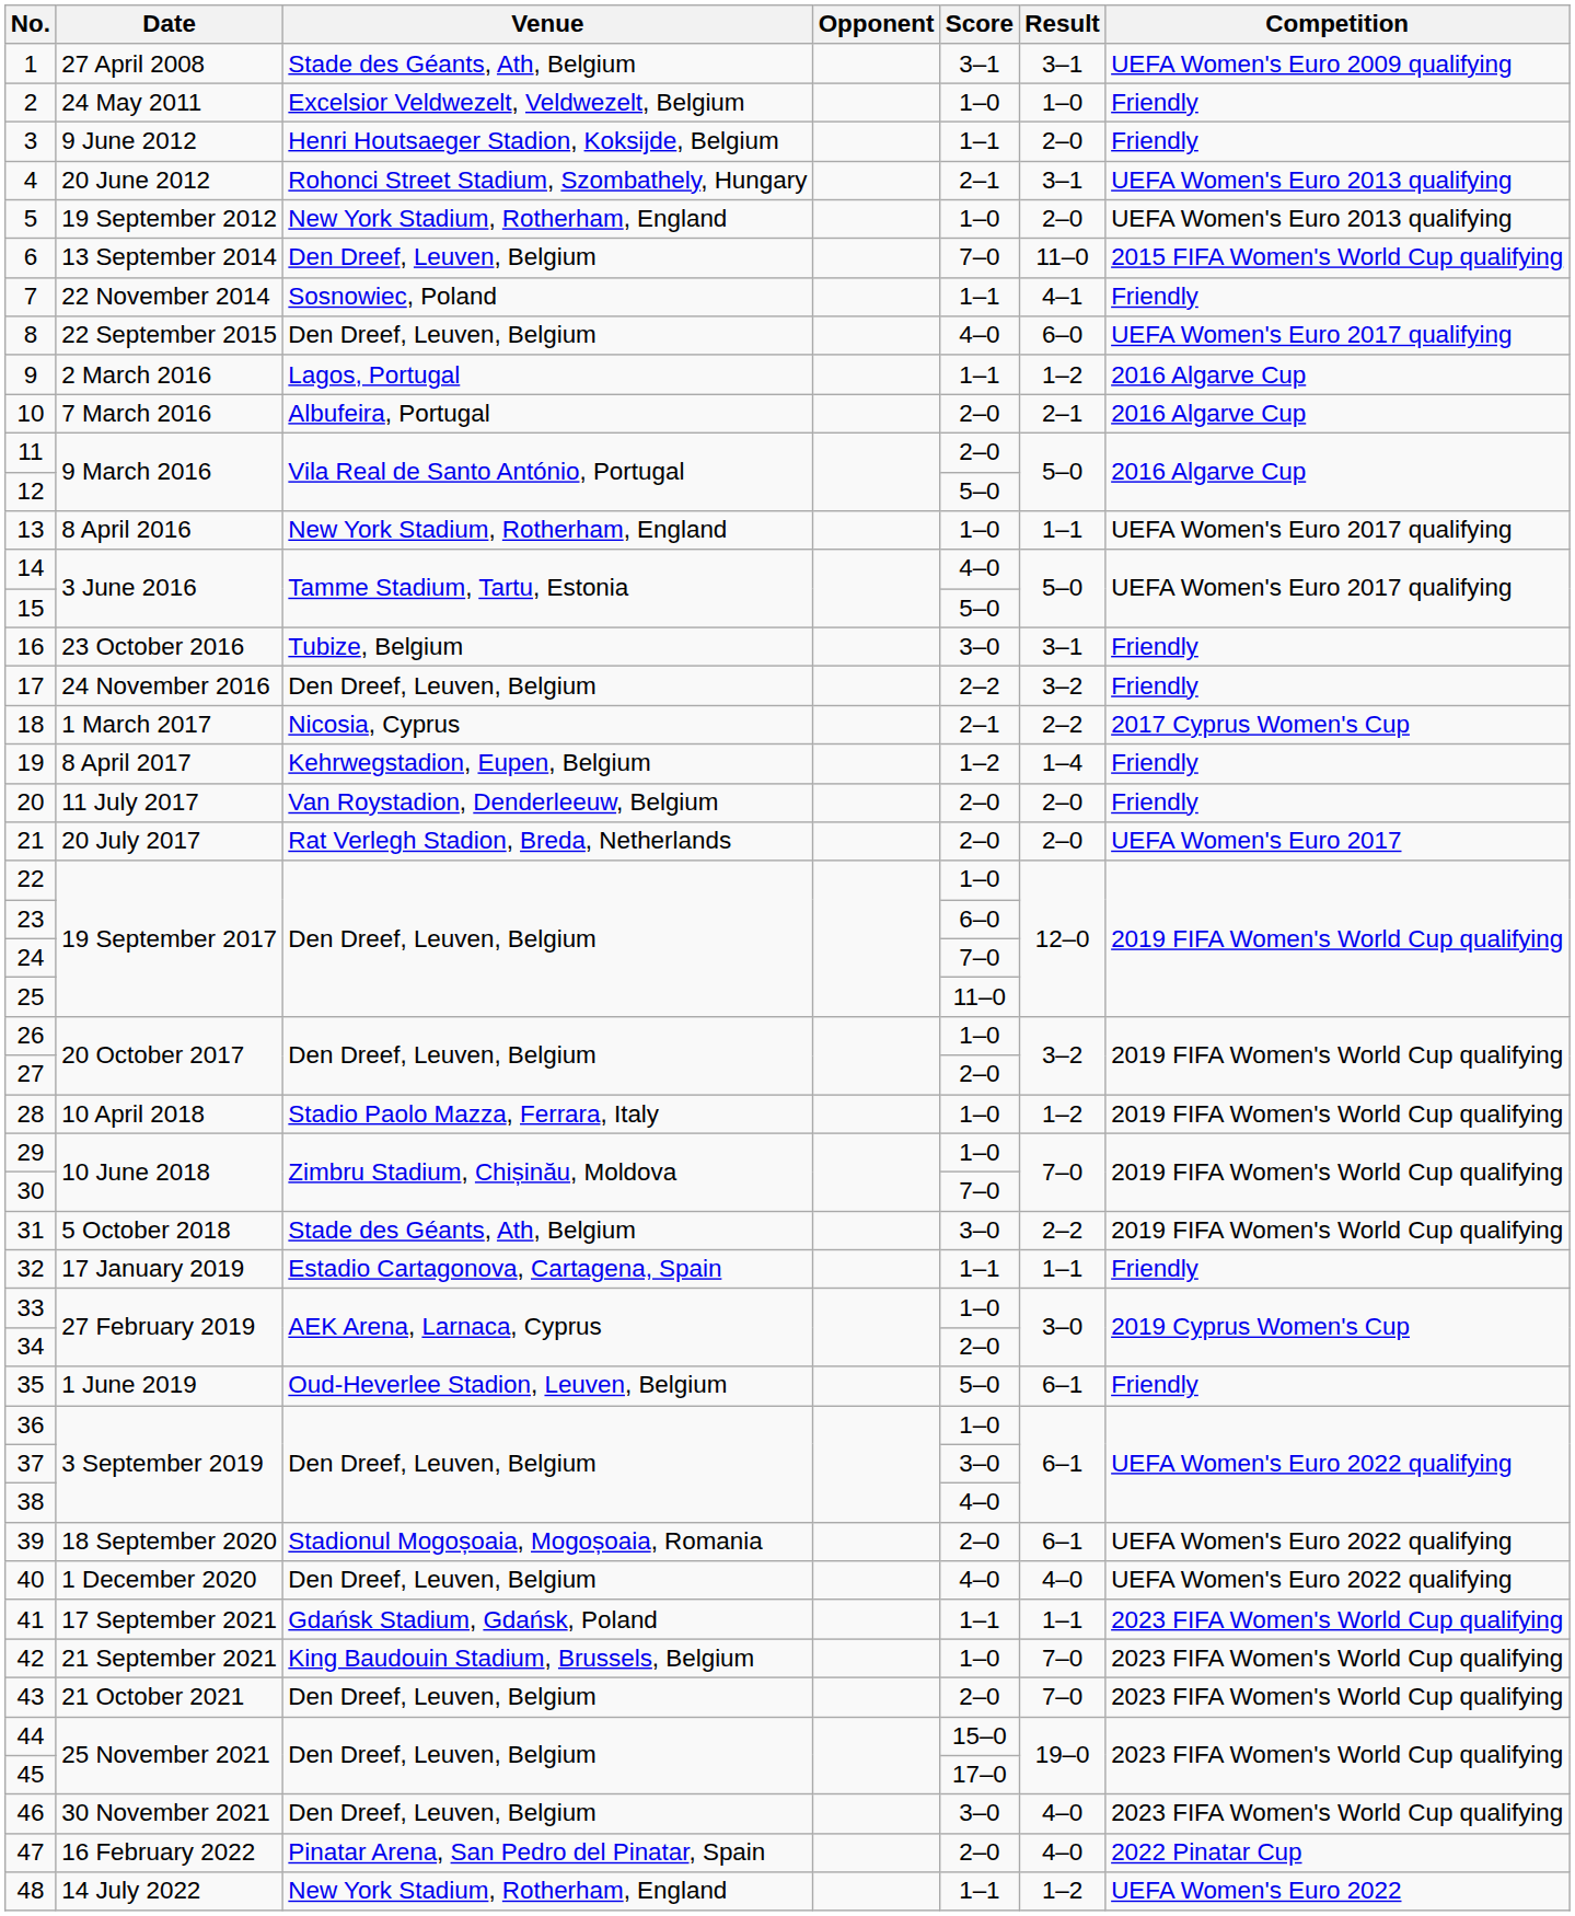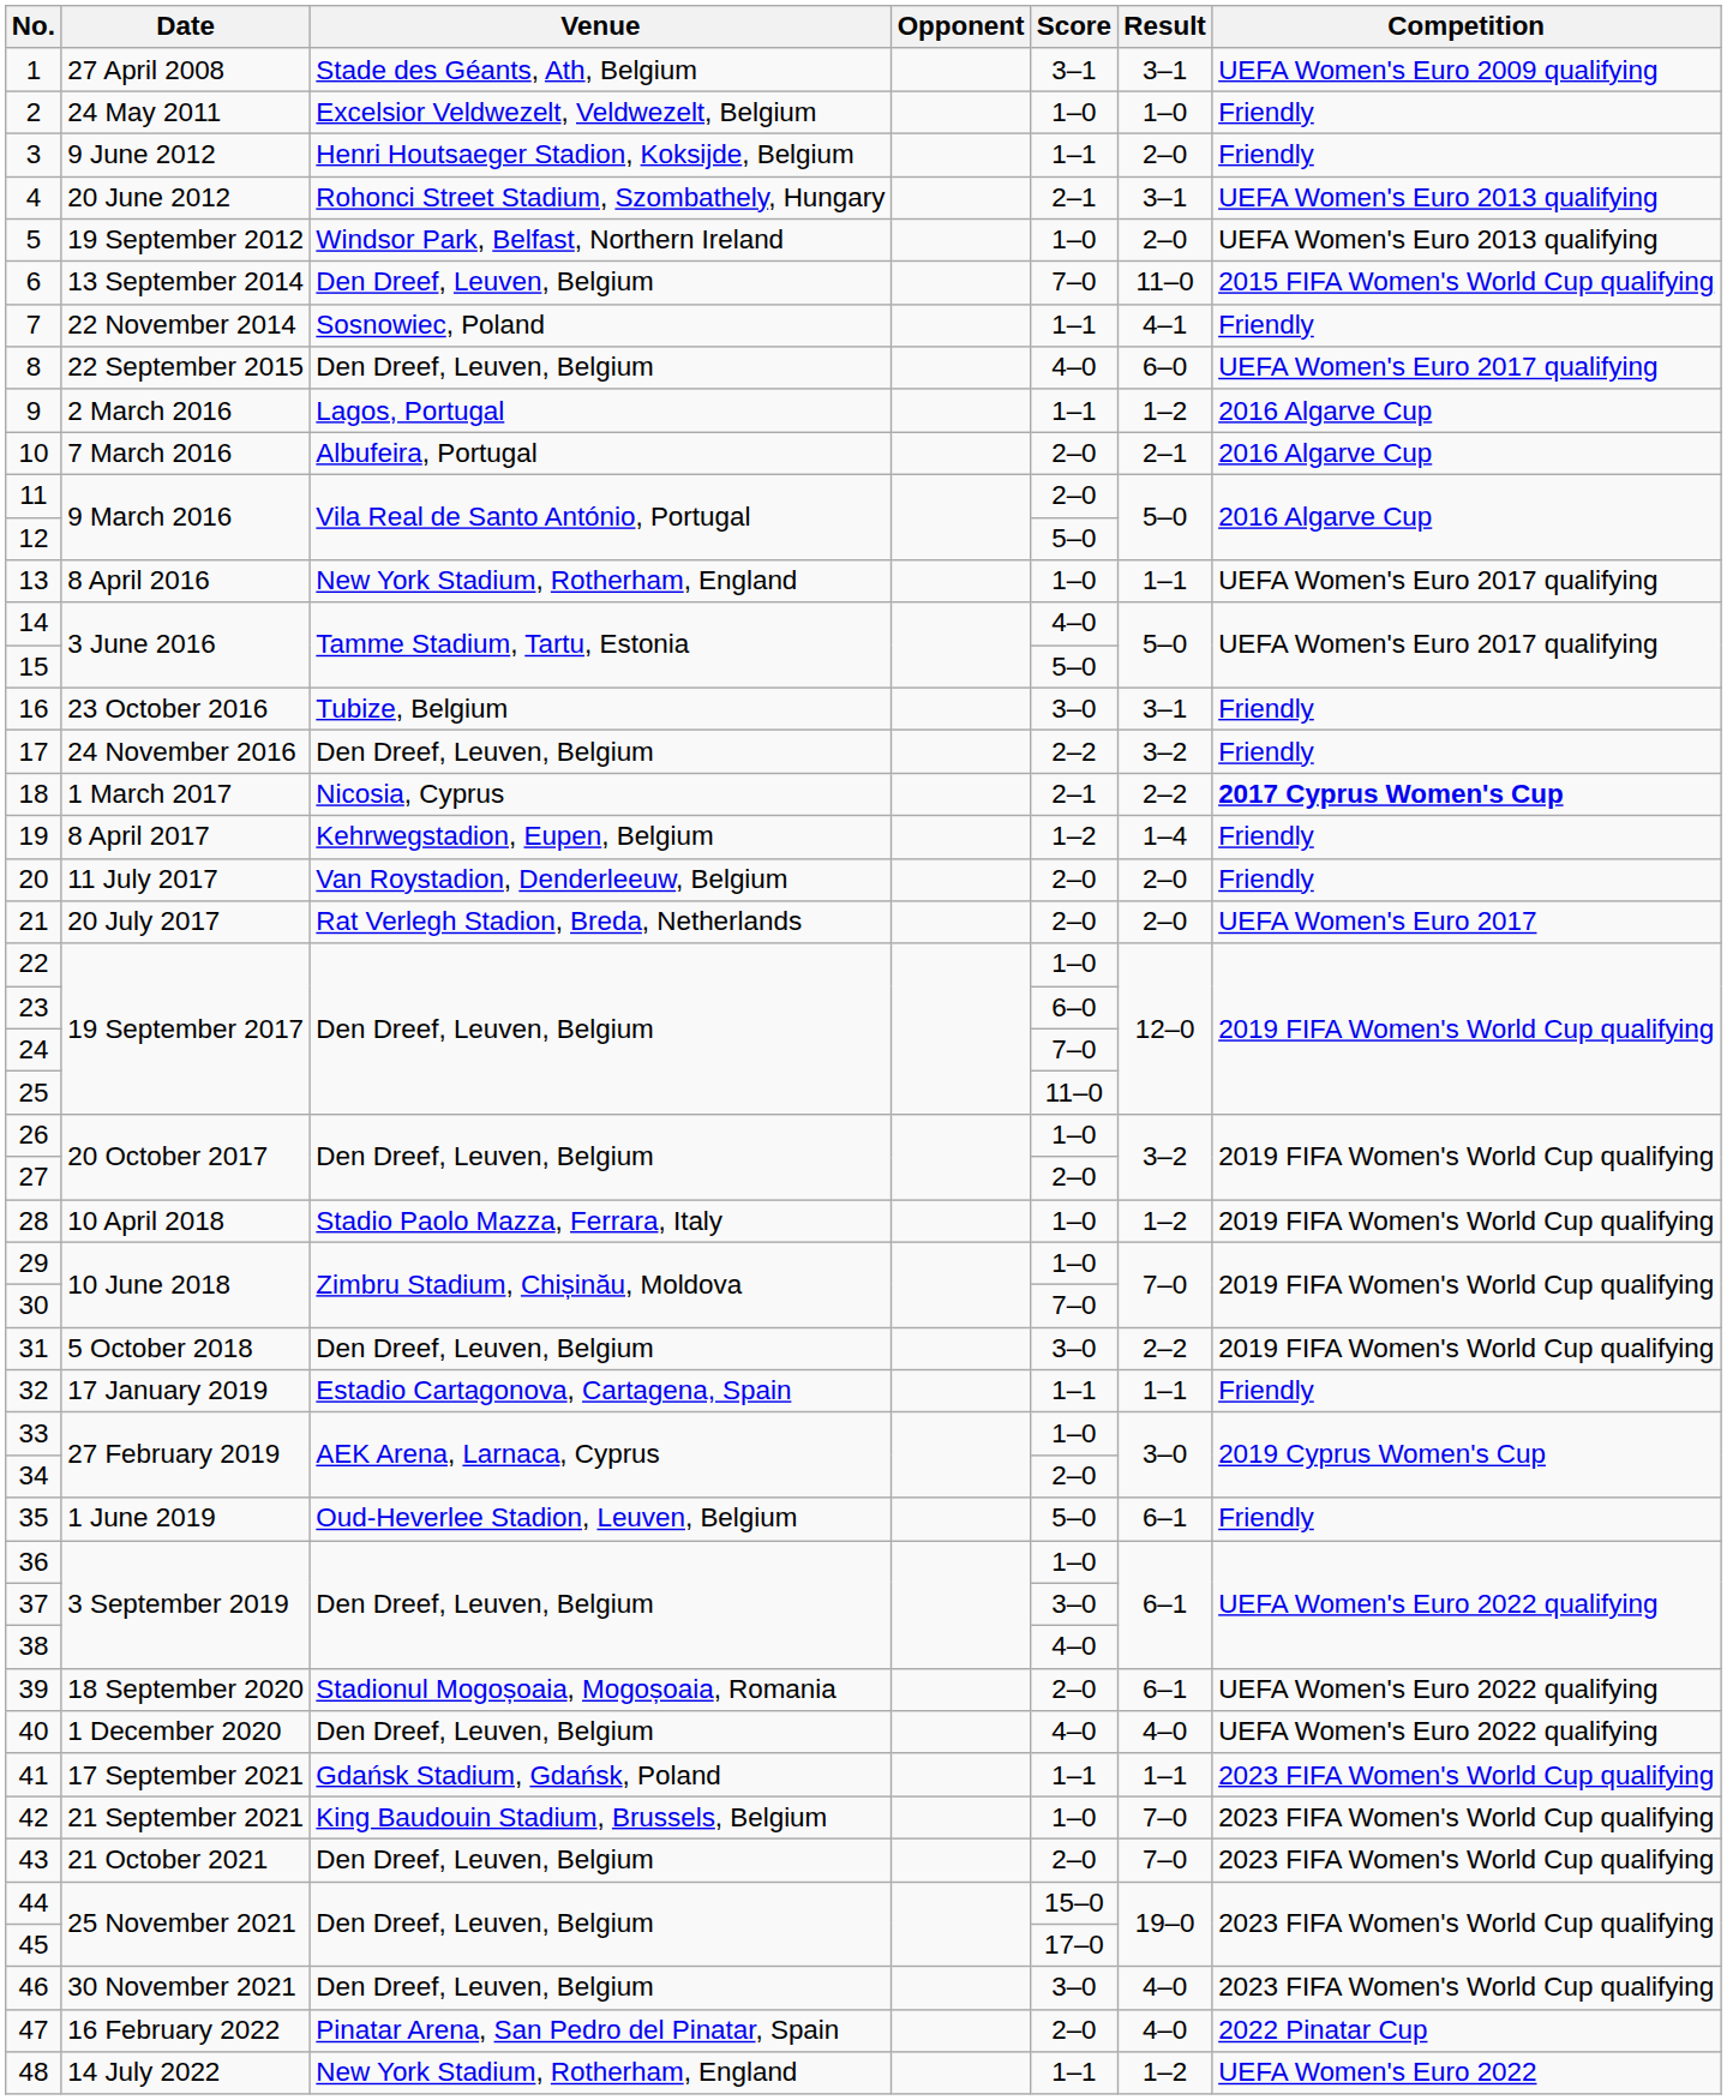5 | Venue: New York Stadium, Rotherham, England -> Windsor Park, Belfast, Northern Ireland
18 | Competition: normal -> bold
31 | Venue: Stade des Géants, Ath, Belgium -> Den Dreef, Leuven, Belgium
